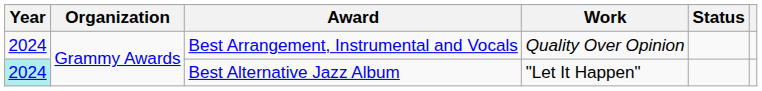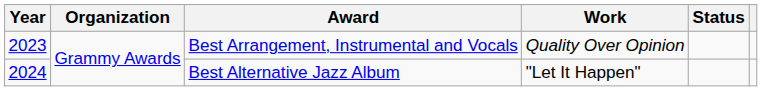Best Arrangement, Instrumental and Vocals | Year: 2024 -> 2023
Best Alternative Jazz Album | Year: paleturquoise background -> no background
